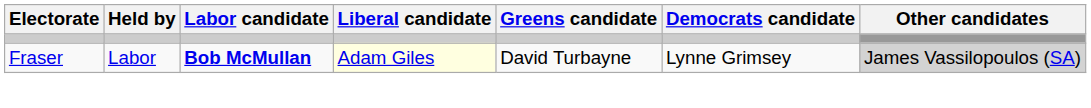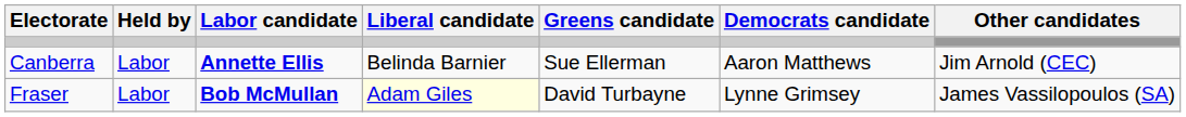+ row: Canberra | Labor | Annette Ellis | Belinda Barnier | Sue Ellerman | Aaron Matthews | Jim Arnold (CEC)
Fraser | Other candidates: lightgrey background -> no background
